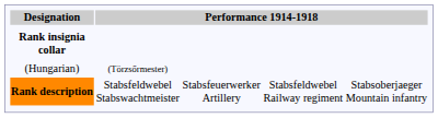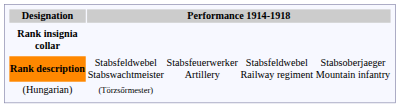rows swapped: Rank description <-> (Hungarian)
